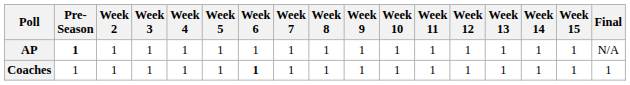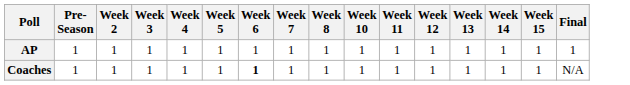- column: Week 9 | 1 | 1
AP | Pre- Season: bold -> normal
AP | Final: N/A -> 1
Coaches | Final: 1 -> N/A
